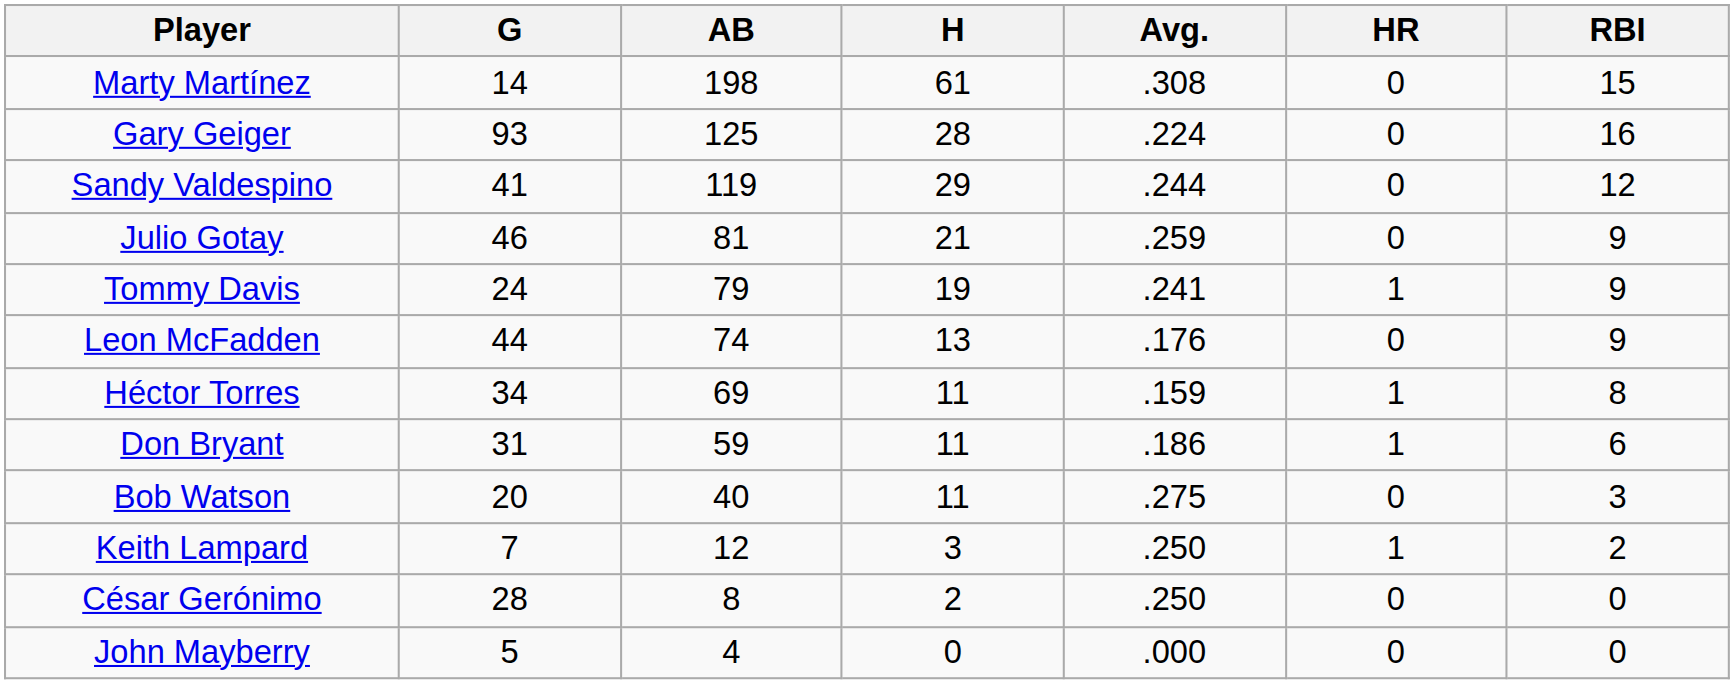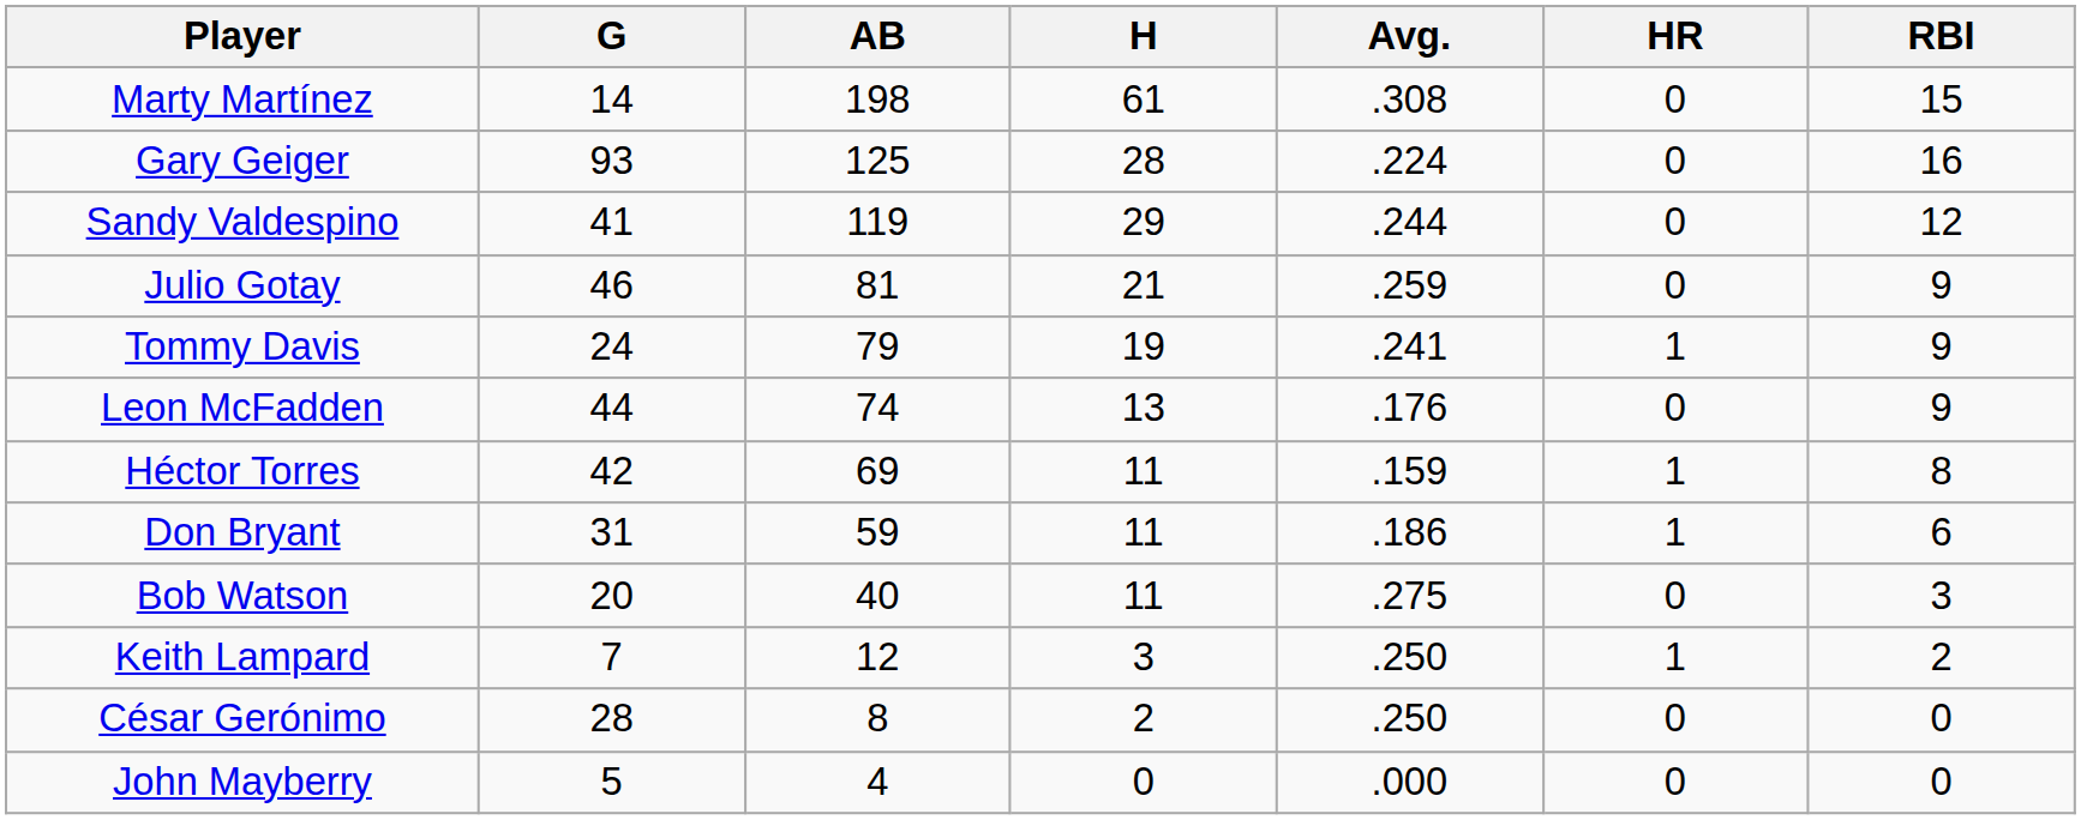Héctor Torres | G: 34 -> 42
